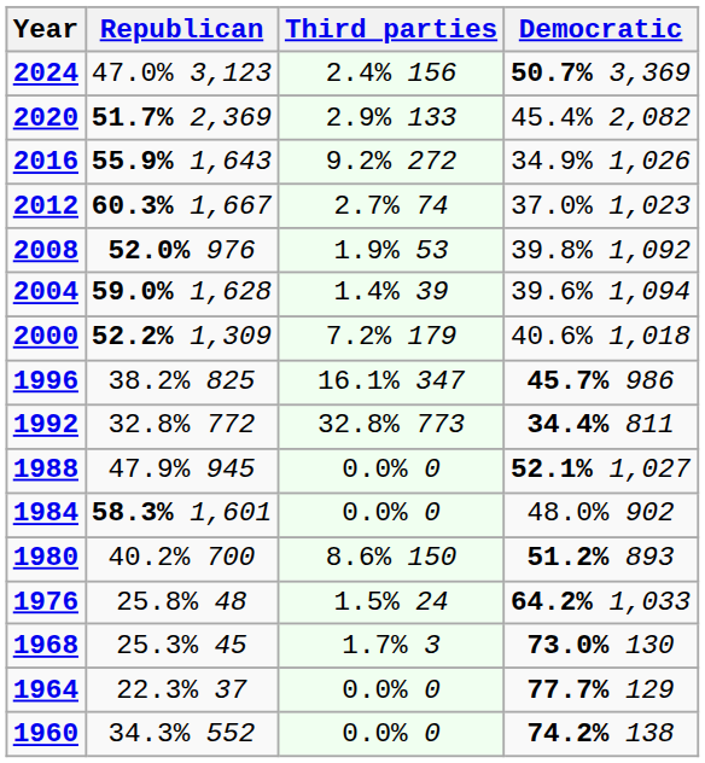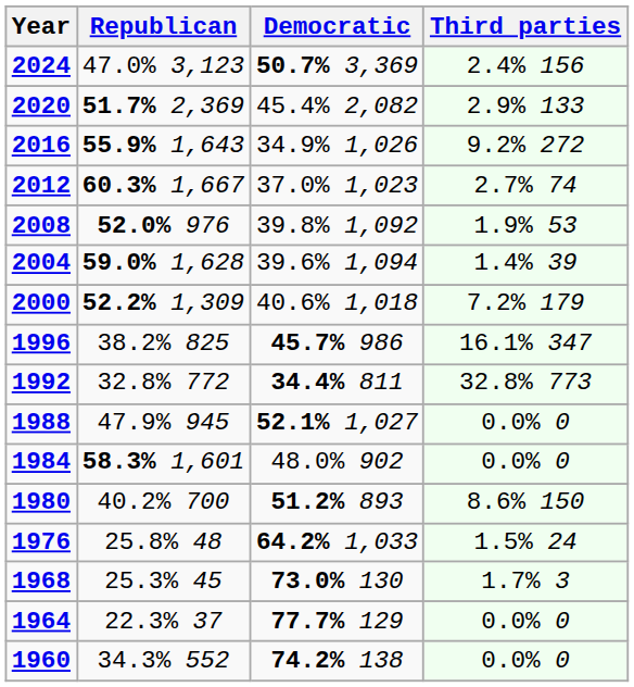columns swapped: Democratic <-> Third parties
